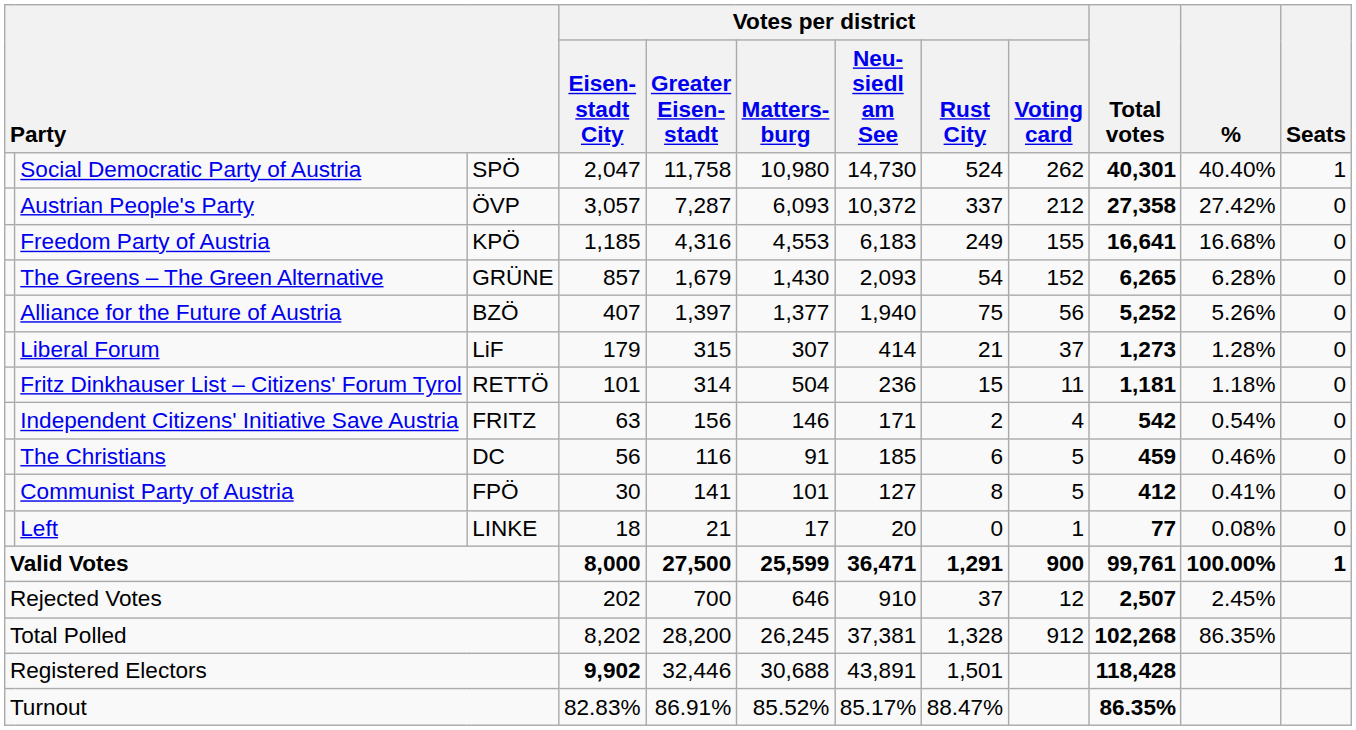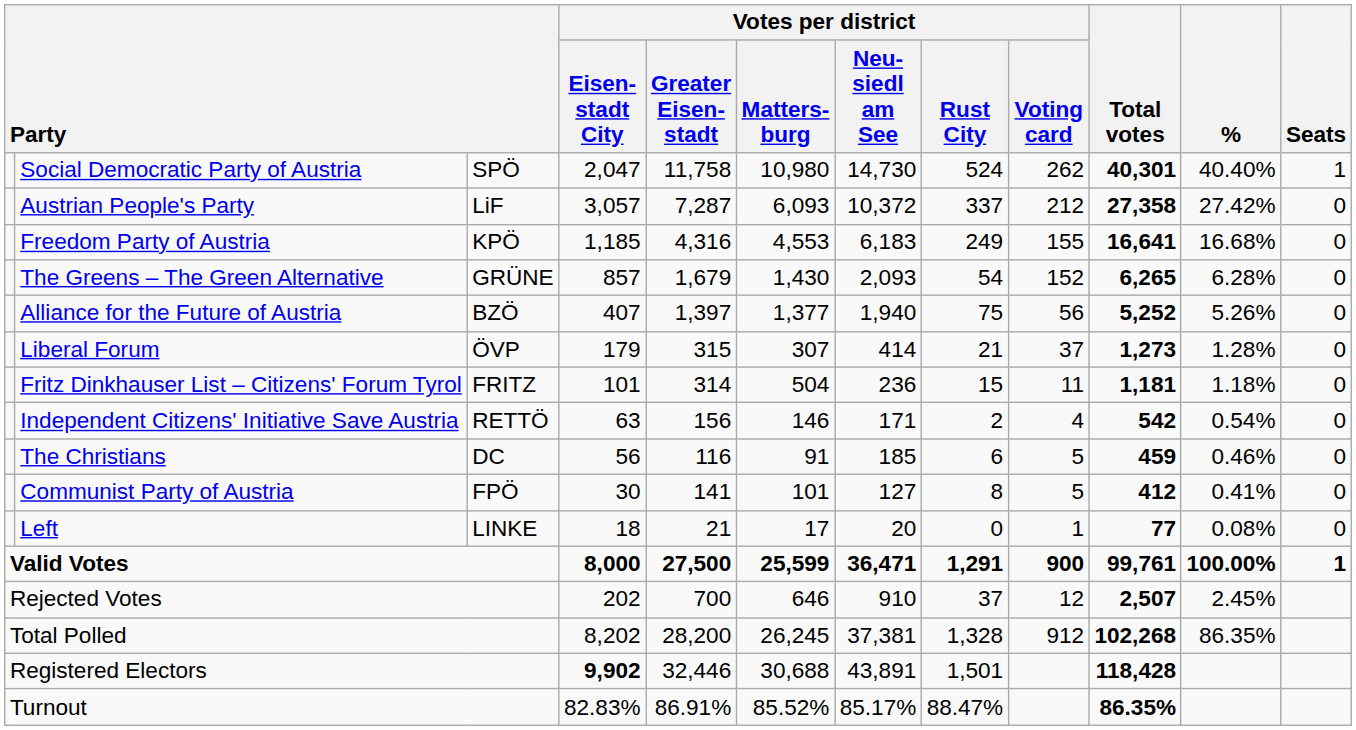Austrian People's Party | column 3: ÖVP -> LiF
Liberal Forum | column 3: LiF -> ÖVP
Fritz Dinkhauser List – Citizens' Forum Tyrol | column 3: RETTÖ -> FRITZ
Independent Citizens' Initiative Save Austria | column 3: FRITZ -> RETTÖ
